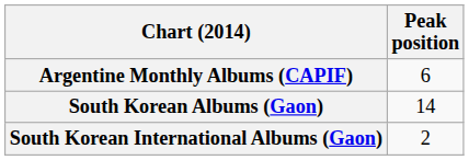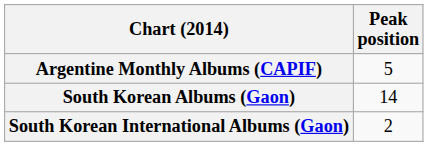Argentine Monthly Albums (CAPIF) | Peak position: 6 -> 5
